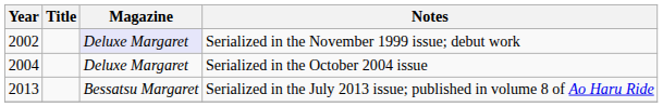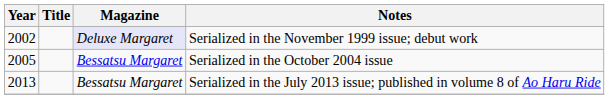Serialized in the October 2004 issue | Year: 2004 -> 2005
Serialized in the October 2004 issue | Magazine: Deluxe Margaret -> Bessatsu Margaret
